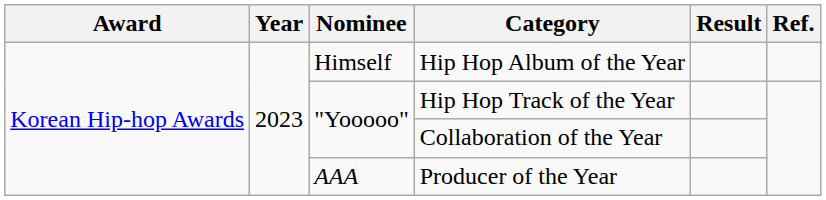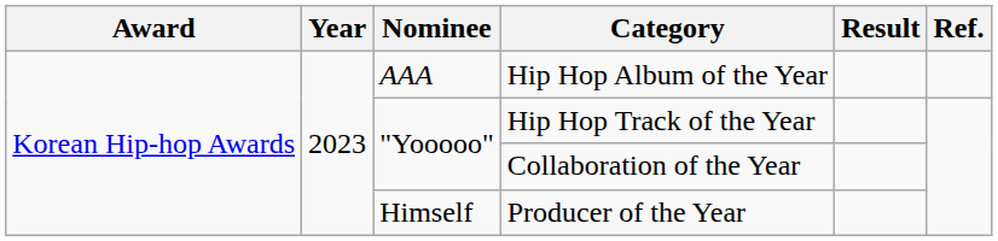Hip Hop Album of the Year | Nominee: Himself -> AAA
Producer of the Year | Nominee: AAA -> Himself
